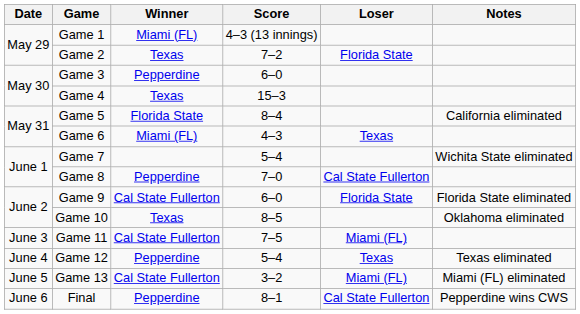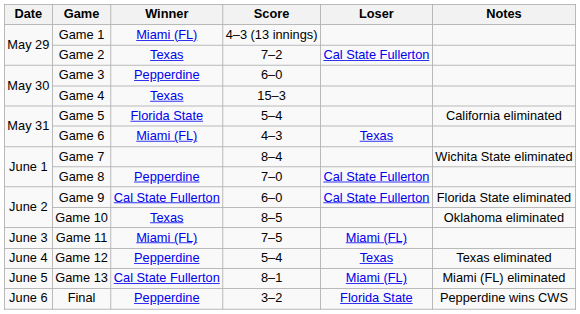Game 2 | Loser: Florida State -> Cal State Fullerton
Game 5 | Score: 8–4 -> 5–4
Game 7 | Score: 5–4 -> 8–4
Game 9 | Loser: Florida State -> Cal State Fullerton
Game 11 | Winner: Cal State Fullerton -> Miami (FL)
Game 13 | Score: 3–2 -> 8–1
Final | Score: 8–1 -> 3–2
Final | Loser: Cal State Fullerton -> Florida State
